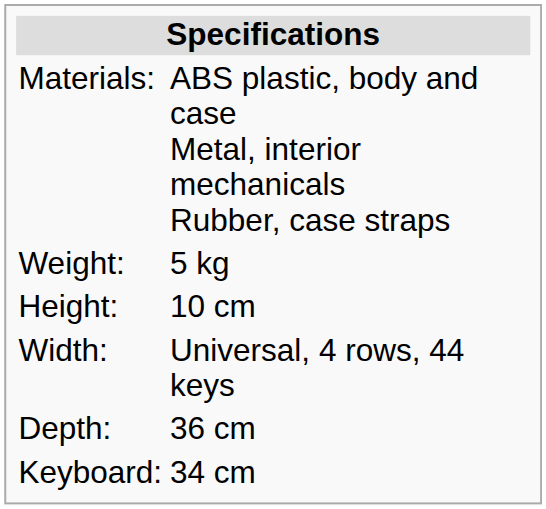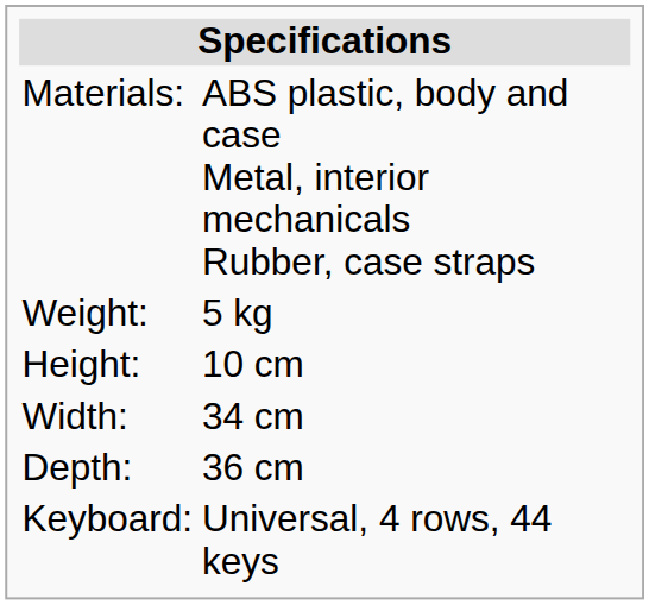Width: | column 2: Universal, 4 rows, 44 keys -> 34 cm
Keyboard: | column 2: 34 cm -> Universal, 4 rows, 44 keys
